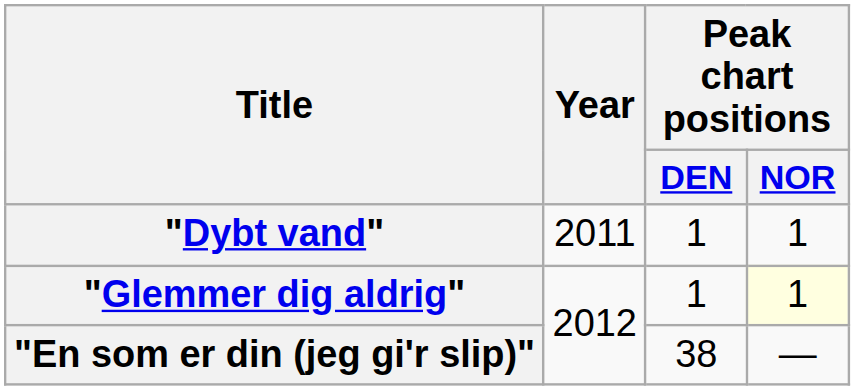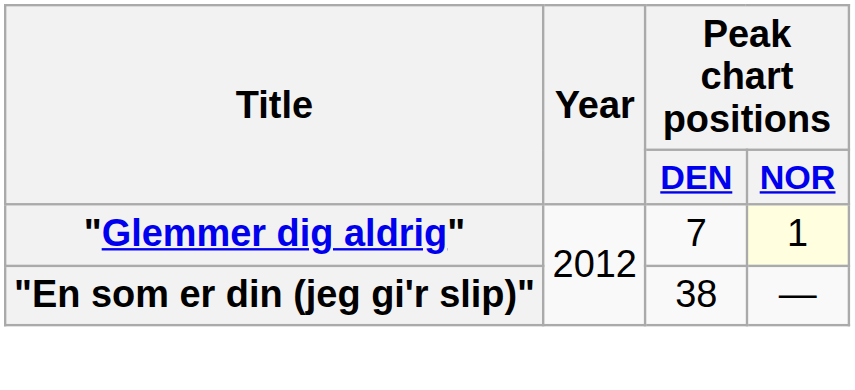- row: "Dybt vand" | 2011 | 1 | 1
"Glemmer dig aldrig" | Peak chart positions / DEN: 1 -> 7
